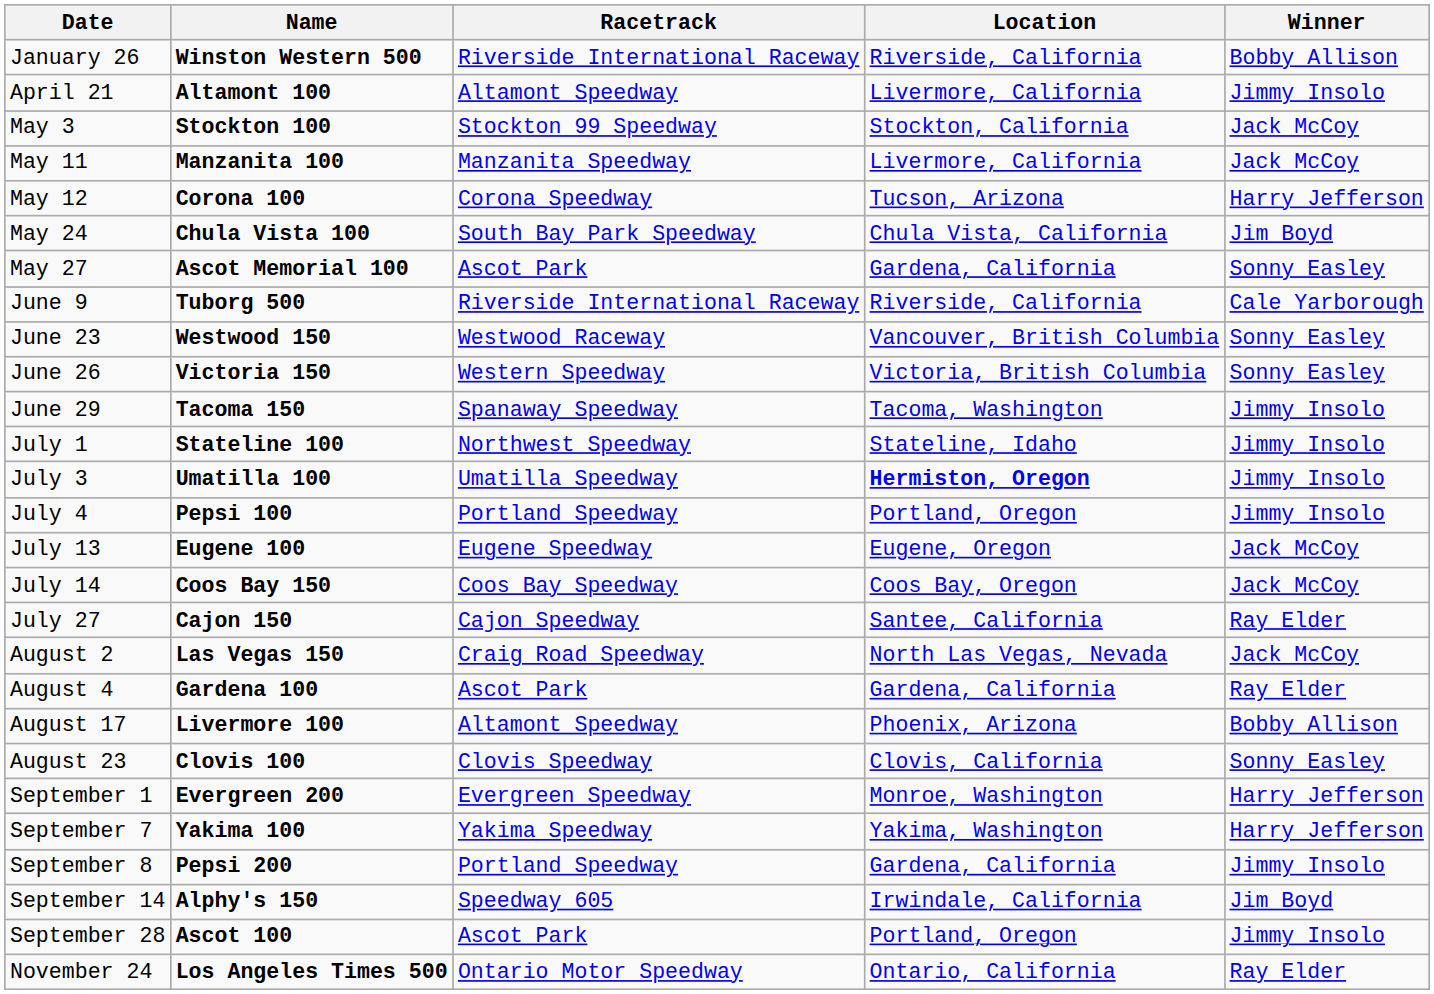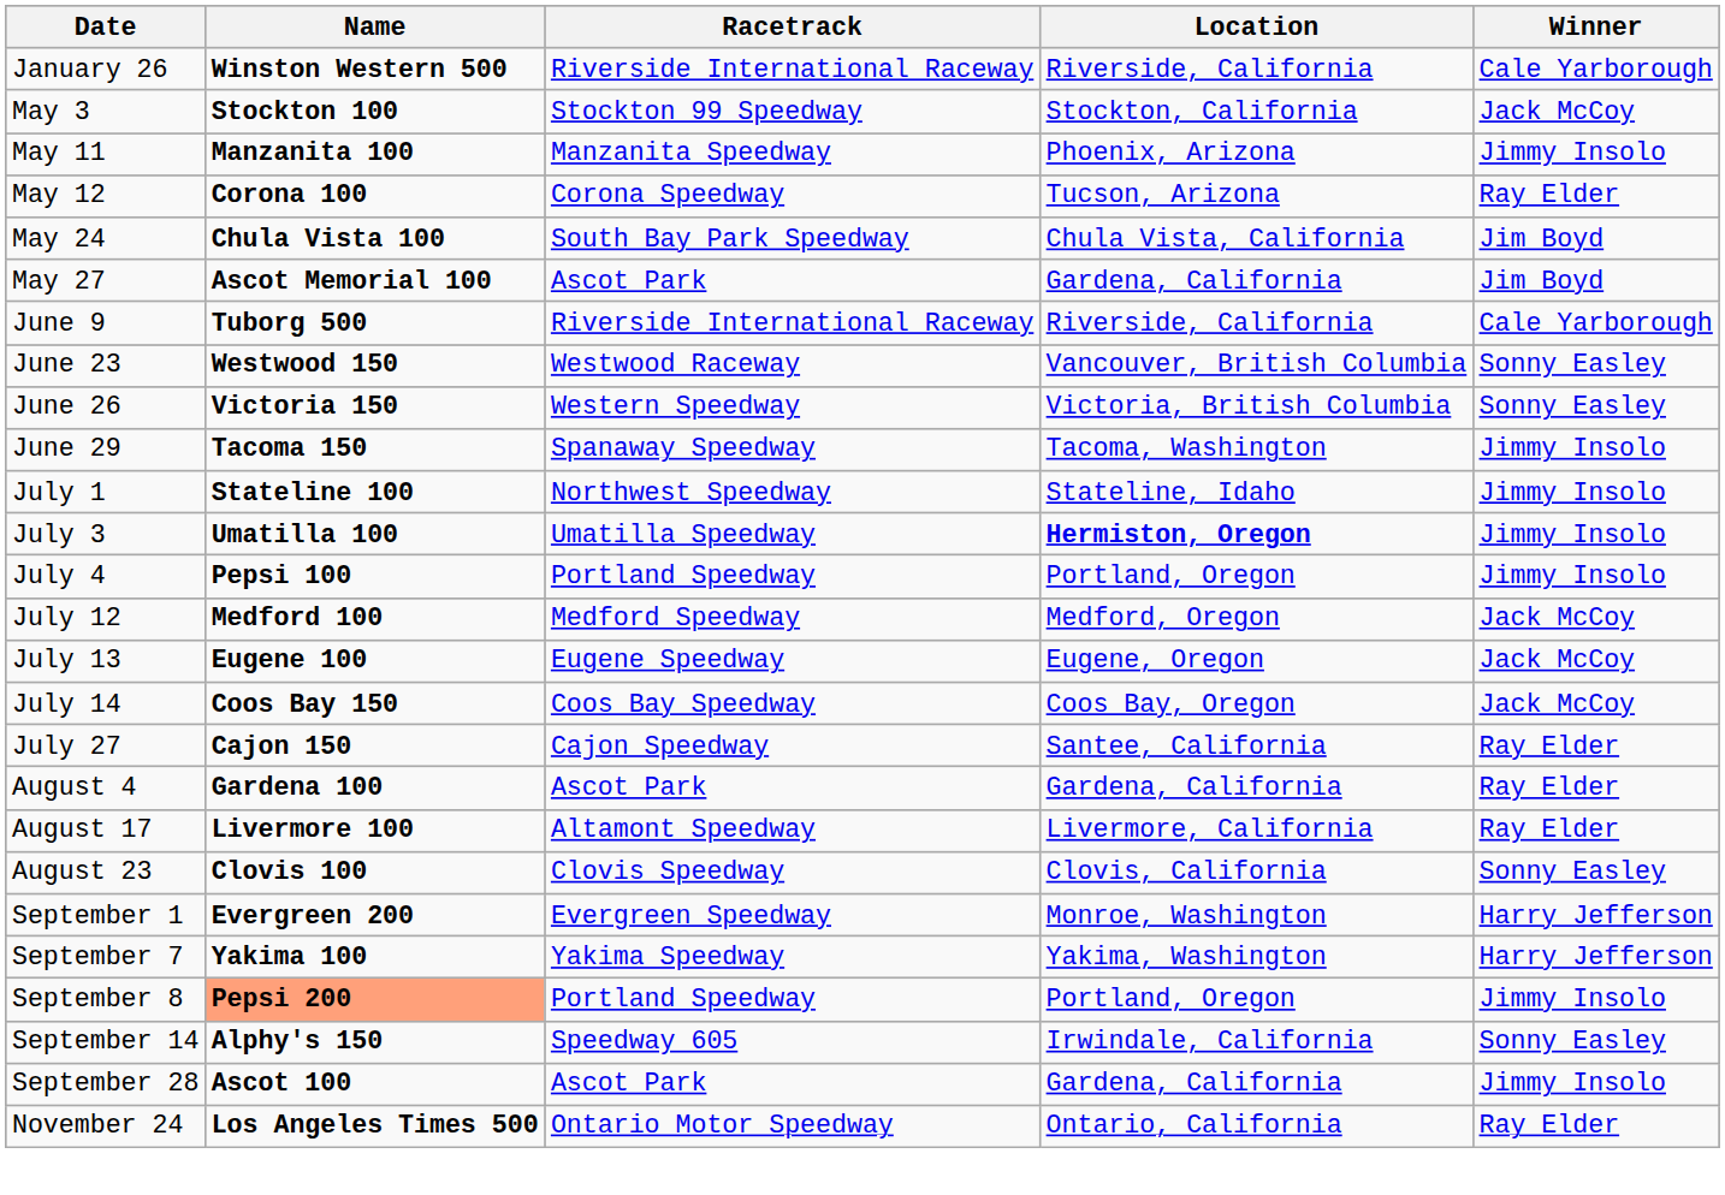January 26 | Winner: Bobby Allison -> Cale Yarborough
- row: April 21 | Altamont 100 | Altamont Speedway | Livermore, California | Jimmy Insolo
May 11 | Location: Livermore, California -> Phoenix, Arizona
May 11 | Winner: Jack McCoy -> Jimmy Insolo
May 12 | Winner: Harry Jefferson -> Ray Elder
May 27 | Winner: Sonny Easley -> Jim Boyd
+ row: July 12 | Medford 100 | Medford Speedway | Medford, Oregon | Jack McCoy
- row: August 2 | Las Vegas 150 | Craig Road Speedway | North Las Vegas, Nevada | Jack McCoy
August 17 | Location: Phoenix, Arizona -> Livermore, California
August 17 | Winner: Bobby Allison -> Ray Elder
September 8 | Name: no background -> lightsalmon background
September 8 | Location: Gardena, California -> Portland, Oregon
September 14 | Winner: Jim Boyd -> Sonny Easley
September 28 | Location: Portland, Oregon -> Gardena, California
